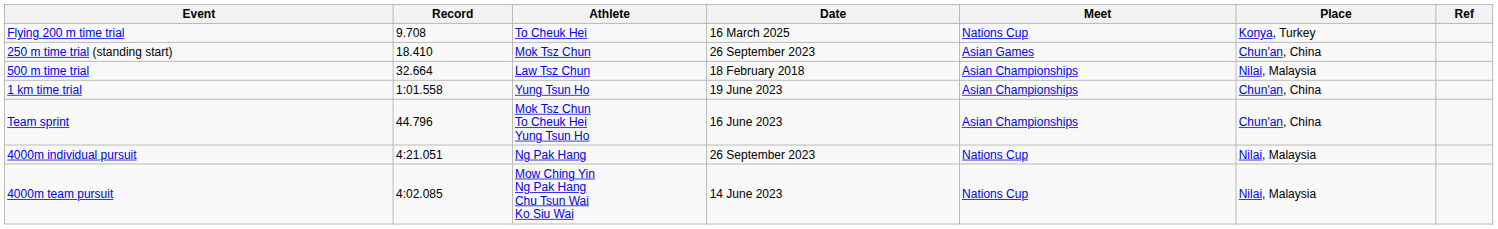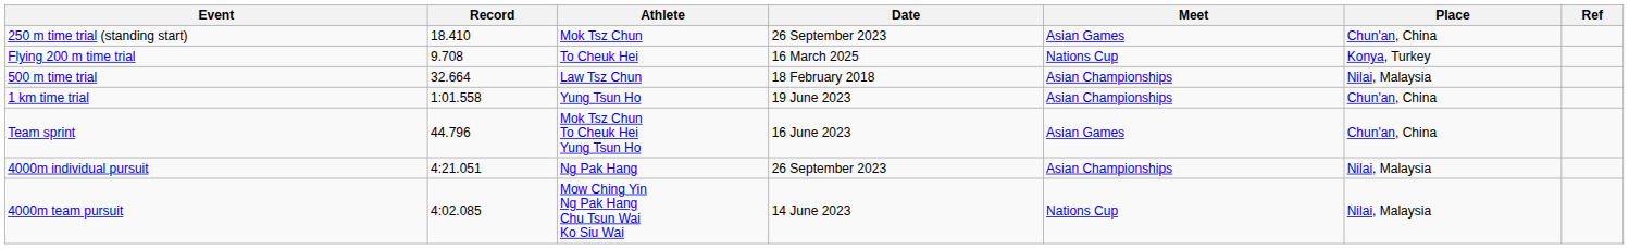rows swapped: Flying 200 m time trial <-> 250 m time trial (standing start)
Team sprint | Meet: Asian Championships -> Asian Games
4000m individual pursuit | Meet: Nations Cup -> Asian Championships
